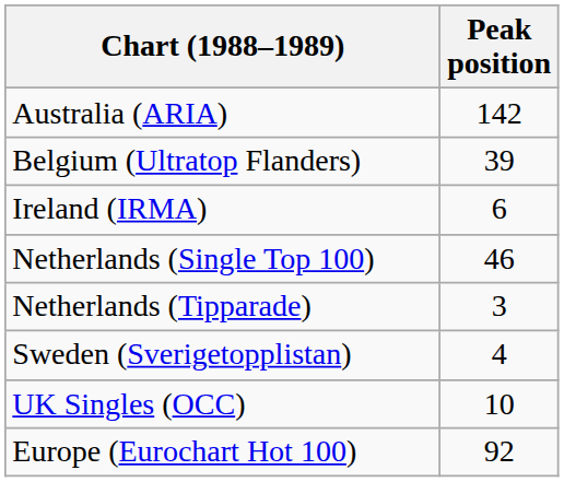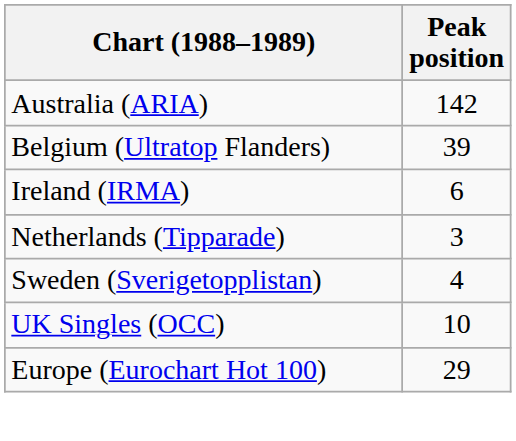- row: Netherlands (Single Top 100) | 46
Europe (Eurochart Hot 100) | Peak position: 92 -> 29
